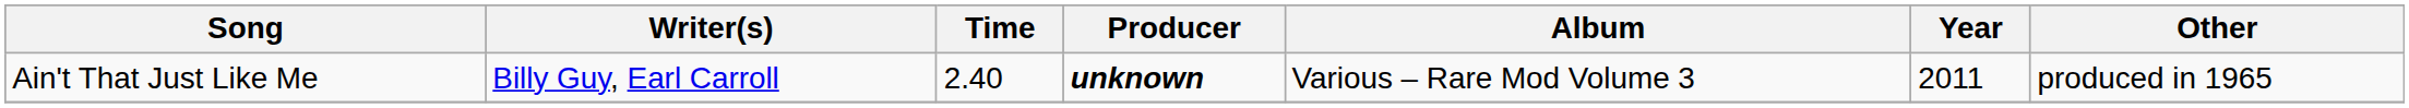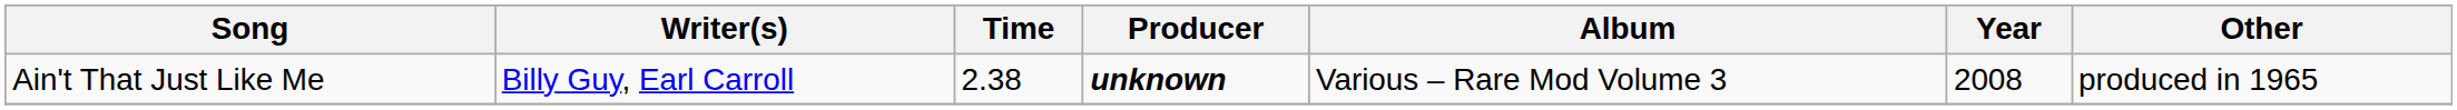Ain't That Just Like Me | Time: 2.40 -> 2.38
Ain't That Just Like Me | Year: 2011 -> 2008
